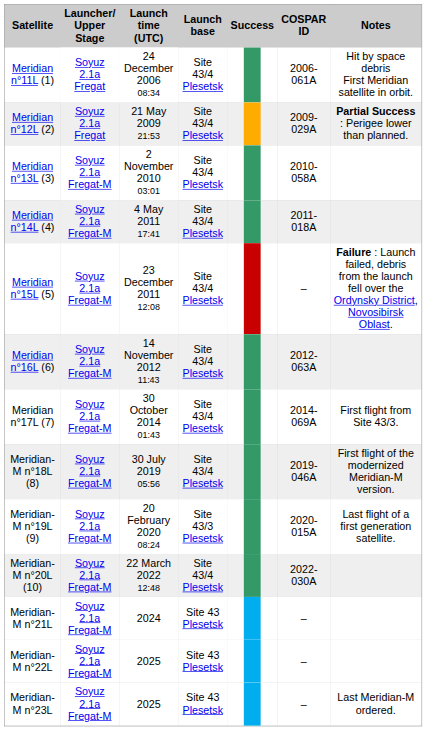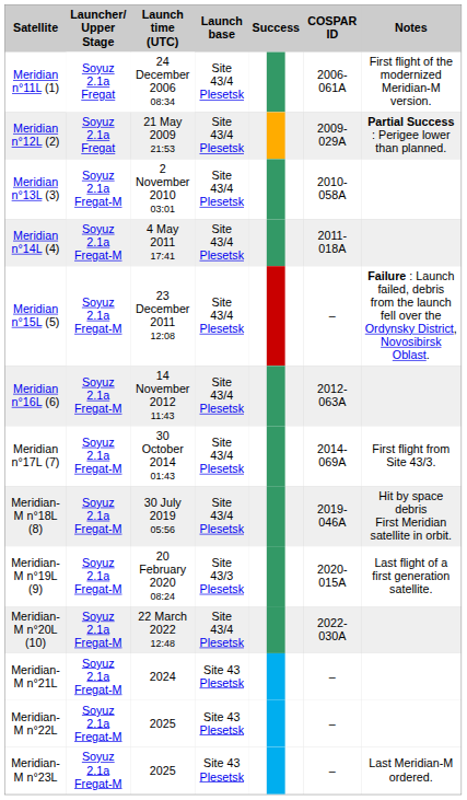Meridian n°11L (1) | Notes: Hit by space debris First Meridian satellite in orbit. -> First flight of the modernized Meridian-M version.
Meridian-M n°18L (8) | Notes: First flight of the modernized Meridian-M version. -> Hit by space debris First Meridian satellite in orbit.
